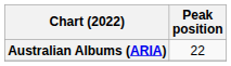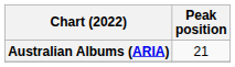Australian Albums (ARIA) | Peak position: 22 -> 21
